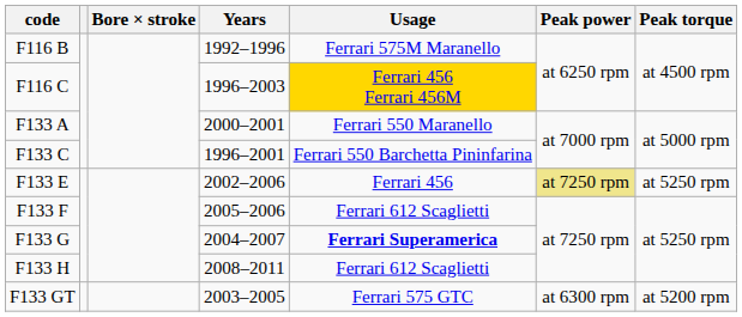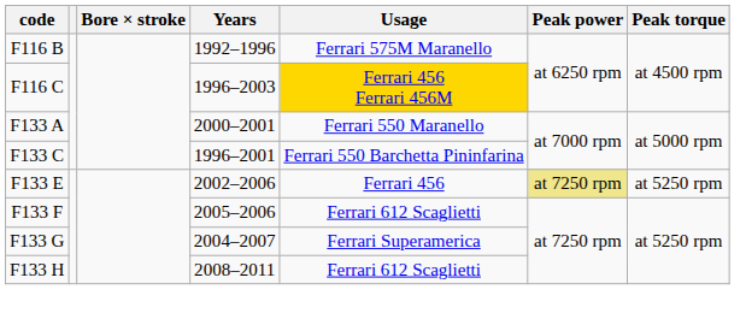F133 G | Usage: bold -> normal
- row: F133 GT | 2003–2005 | Ferrari 575 GTC | at 6300 rpm | at 5200 rpm
